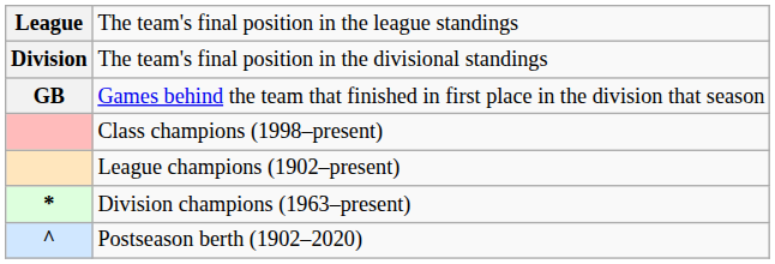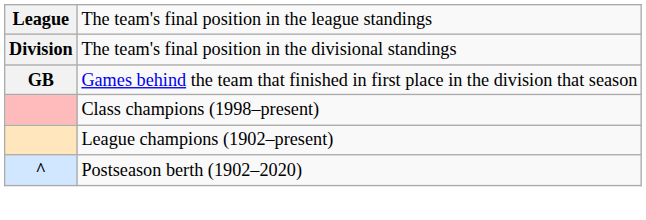- row: * | Division champions (1963–present)
